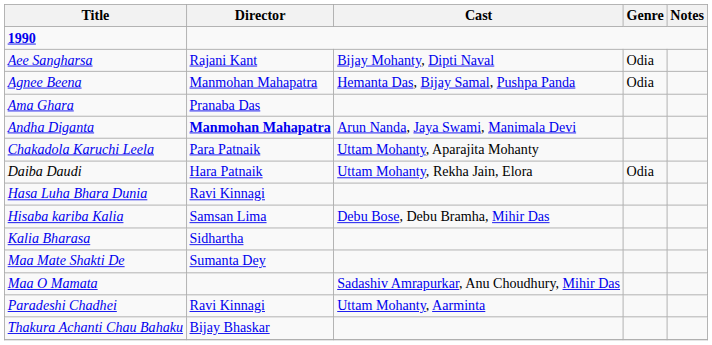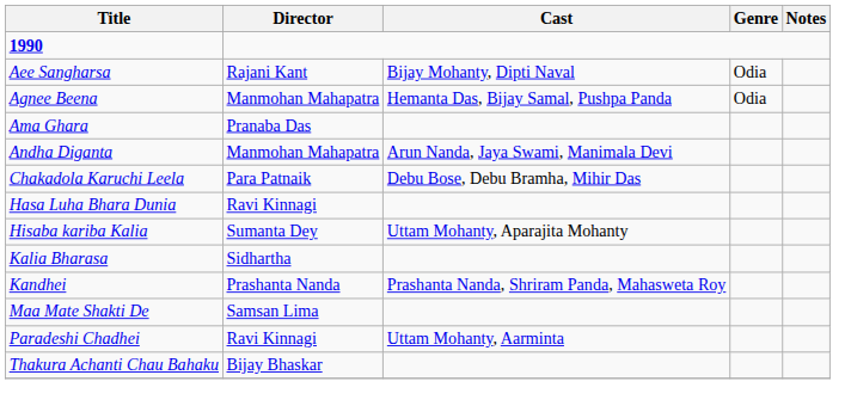Andha Diganta | Director: bold -> normal
Chakadola Karuchi Leela | Cast: Uttam Mohanty, Aparajita Mohanty -> Debu Bose, Debu Bramha, Mihir Das
- row: Daiba Daudi | Hara Patnaik | Uttam Mohanty, Rekha Jain, Elora | Odia
Hisaba kariba Kalia | Director: Samsan Lima -> Sumanta Dey
Hisaba kariba Kalia | Cast: Debu Bose, Debu Bramha, Mihir Das -> Uttam Mohanty, Aparajita Mohanty
+ row: Kandhei | Prashanta Nanda | Prashanta Nanda, Shriram Panda, Mahasweta Roy
Maa Mate Shakti De | Director: Sumanta Dey -> Samsan Lima
- row: Maa O Mamata | Sadashiv Amrapurkar, Anu Choudhury, Mihir Das
